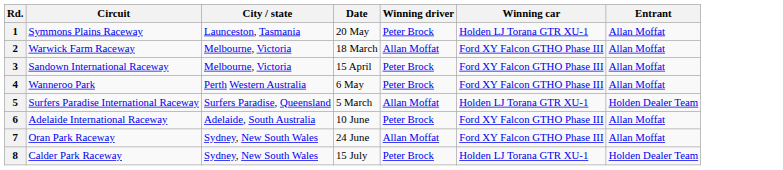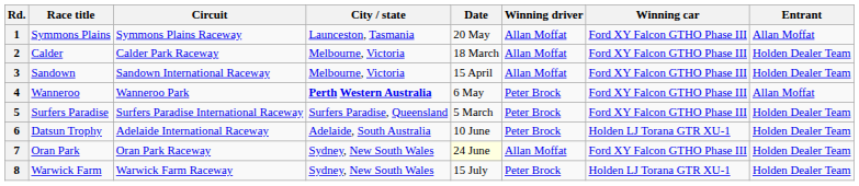+ column: Race title | Symmons Plains | Calder | Sandown | Wanneroo | Surfers Paradise | Datsun Trophy | Oran Park | Warwick Farm
1 | Winning driver: Peter Brock -> Allan Moffat
1 | Winning car: Holden LJ Torana GTR XU-1 -> Ford XY Falcon GTHO Phase III
2 | Circuit: Warwick Farm Raceway -> Calder Park Raceway
2 | Entrant: Allan Moffat -> Holden Dealer Team
3 | Winning driver: Peter Brock -> Allan Moffat
3 | Entrant: Allan Moffat -> Holden Dealer Team
4 | City / state: normal -> bold
5 | Winning driver: Allan Moffat -> Peter Brock
5 | Winning car: Holden LJ Torana GTR XU-1 -> Ford XY Falcon GTHO Phase III
6 | Winning car: Ford XY Falcon GTHO Phase III -> Holden LJ Torana GTR XU-1
6 | Entrant: Allan Moffat -> Holden Dealer Team
7 | Date: no background -> lightyellow background
7 | Entrant: Allan Moffat -> Holden Dealer Team
8 | Circuit: Calder Park Raceway -> Warwick Farm Raceway
